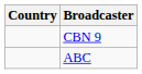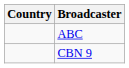rows swapped: CBN 9 <-> ABC
